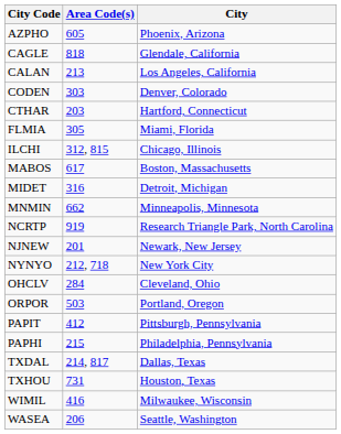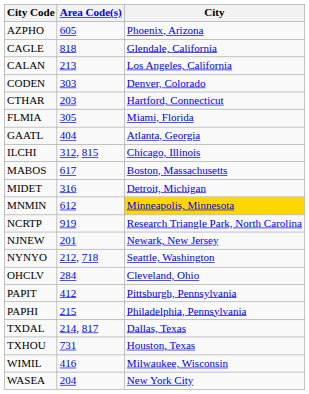+ row: GAATL | 404 | Atlanta, Georgia
MNMIN | Area Code(s): 662 -> 612
MNMIN | City: no background -> gold background
NYNYO | City: New York City -> Seattle, Washington
- row: ORPOR | 503 | Portland, Oregon
WASEA | Area Code(s): 206 -> 204
WASEA | City: Seattle, Washington -> New York City
